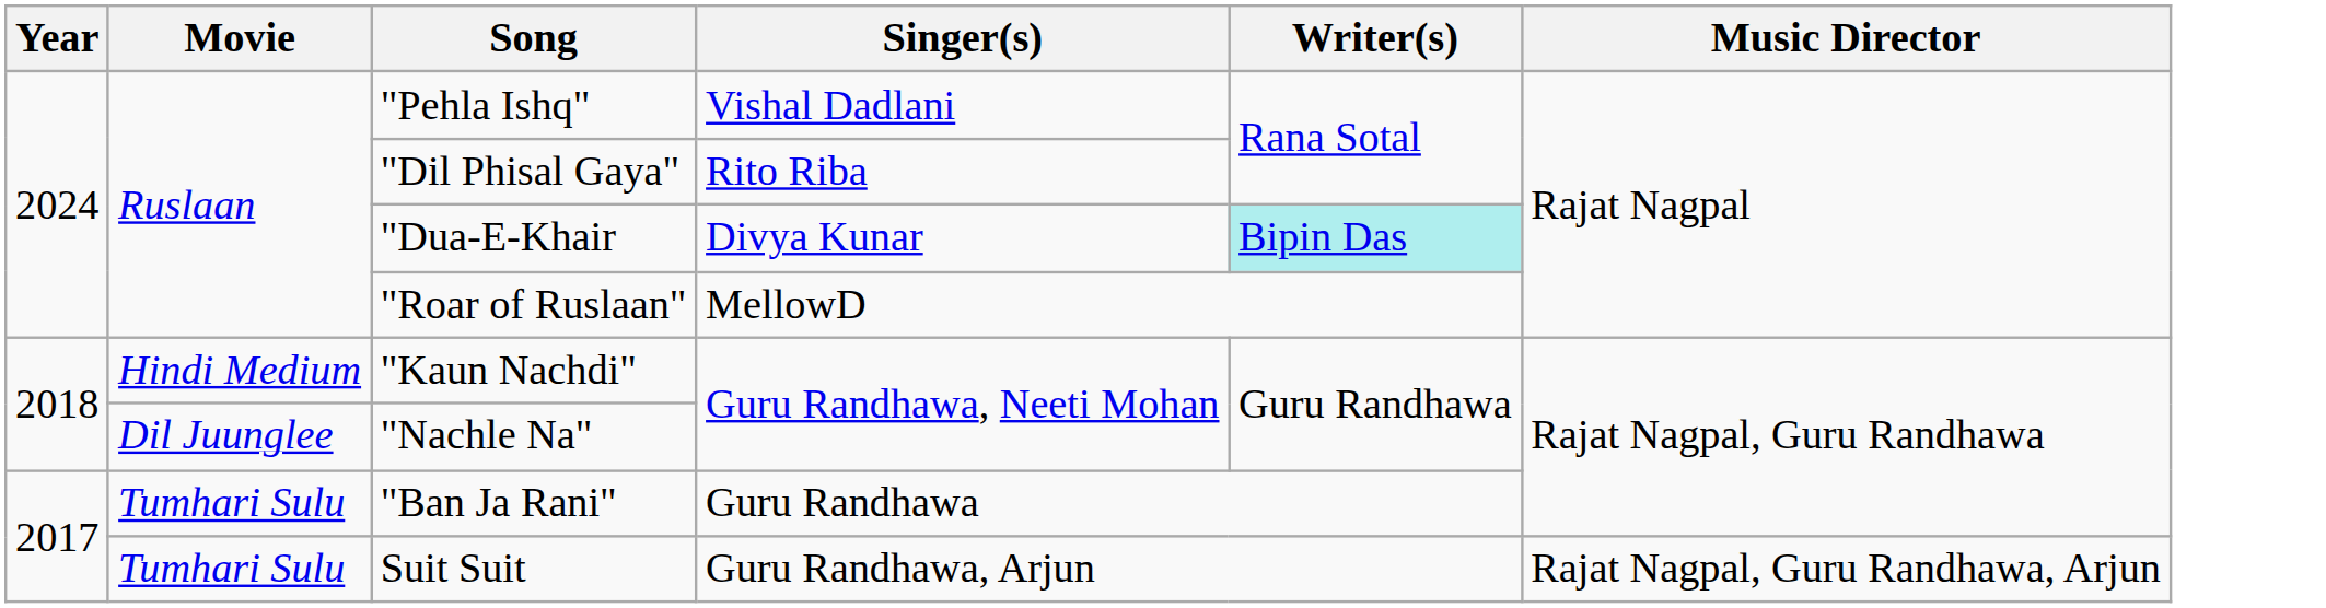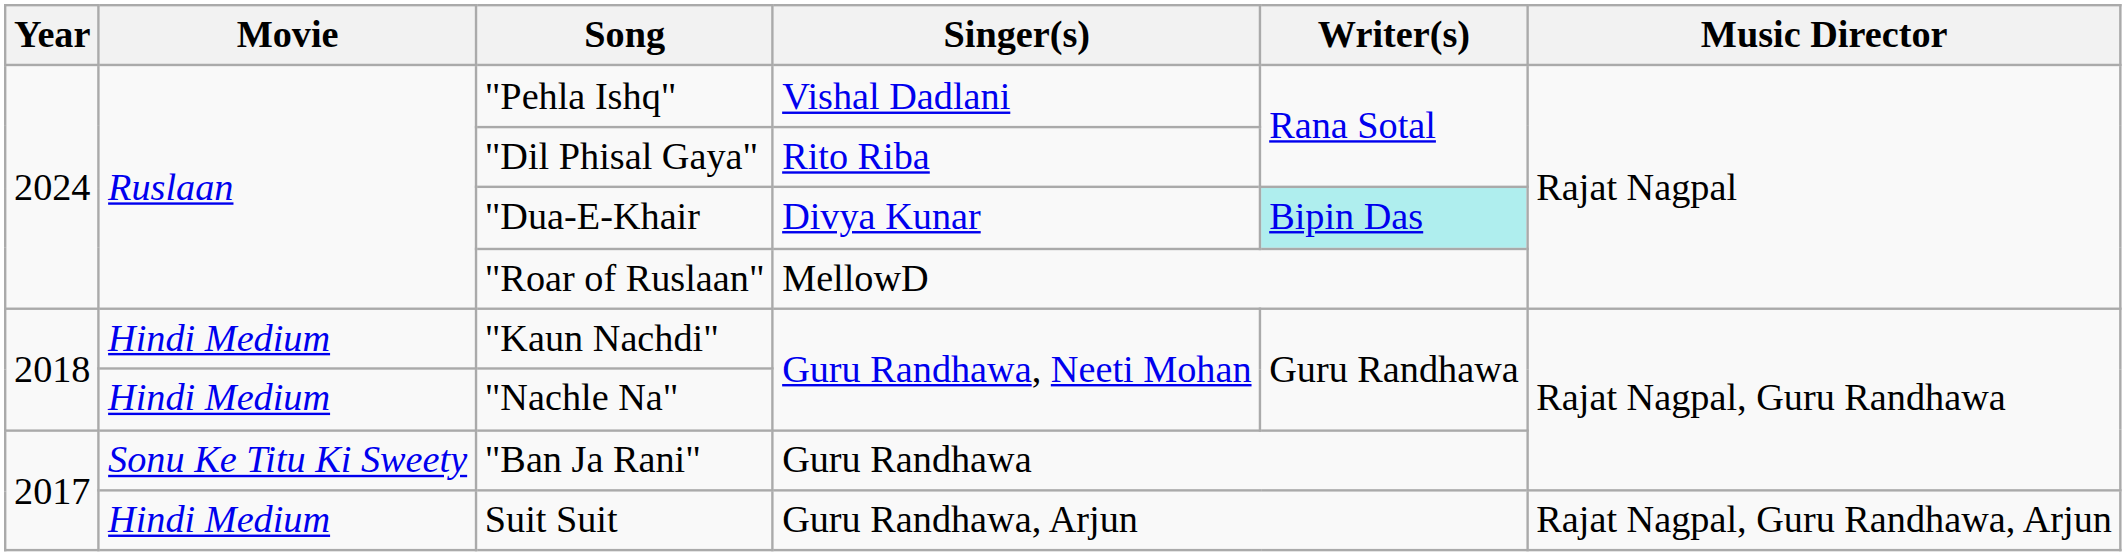"Nachle Na" | Movie: Dil Juunglee -> Hindi Medium
"Ban Ja Rani" | Movie: Tumhari Sulu -> Sonu Ke Titu Ki Sweety
Suit Suit | Movie: Tumhari Sulu -> Hindi Medium
